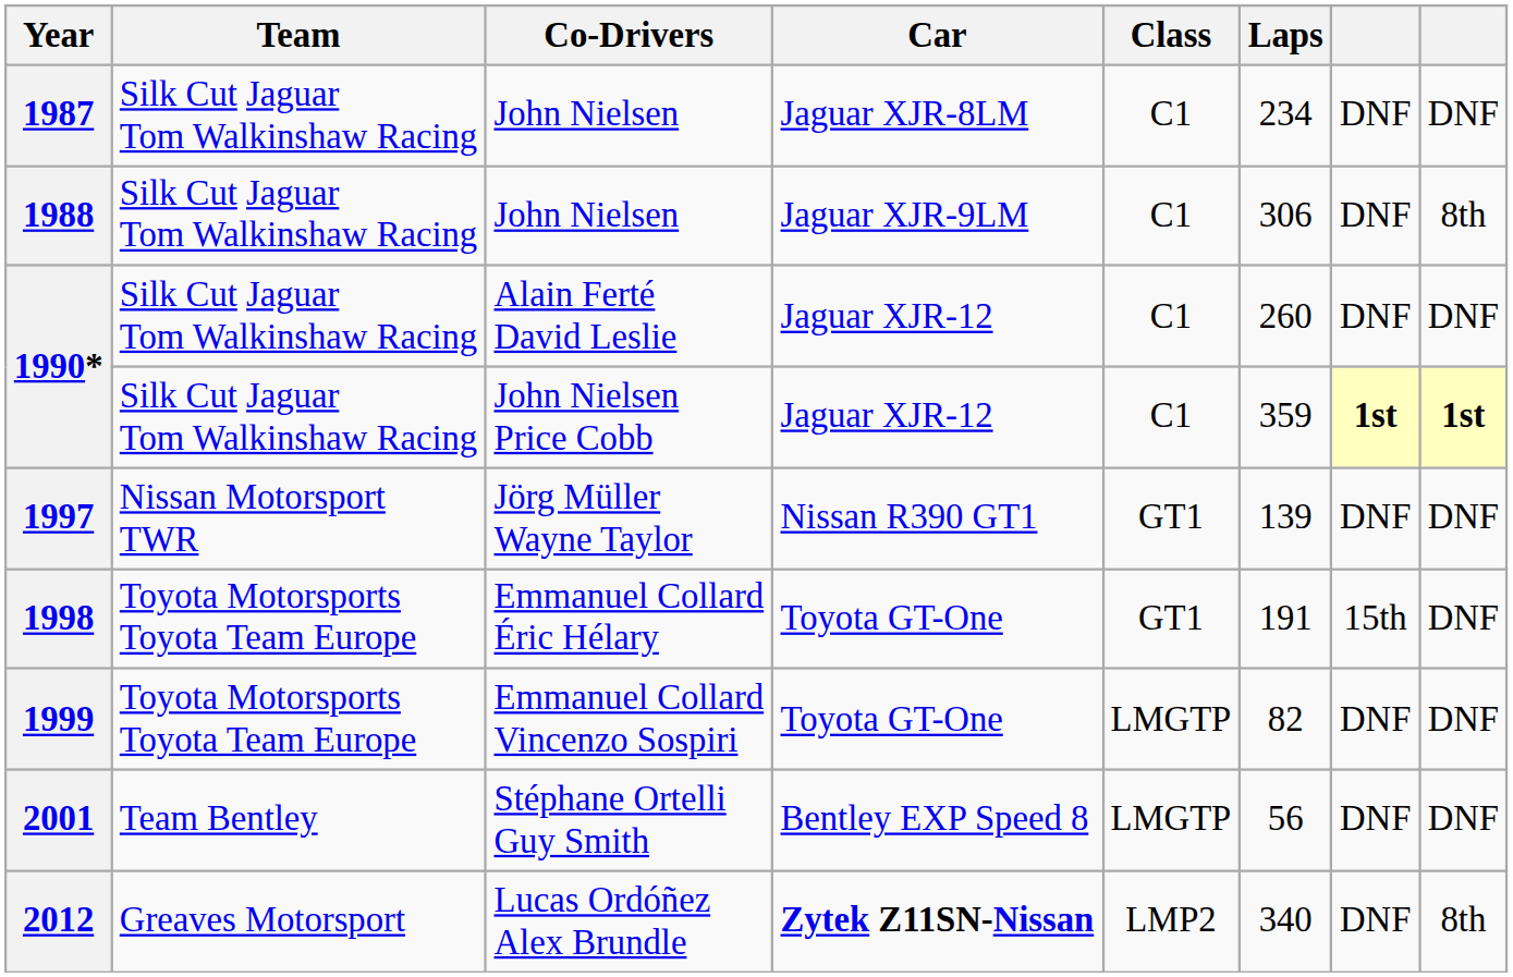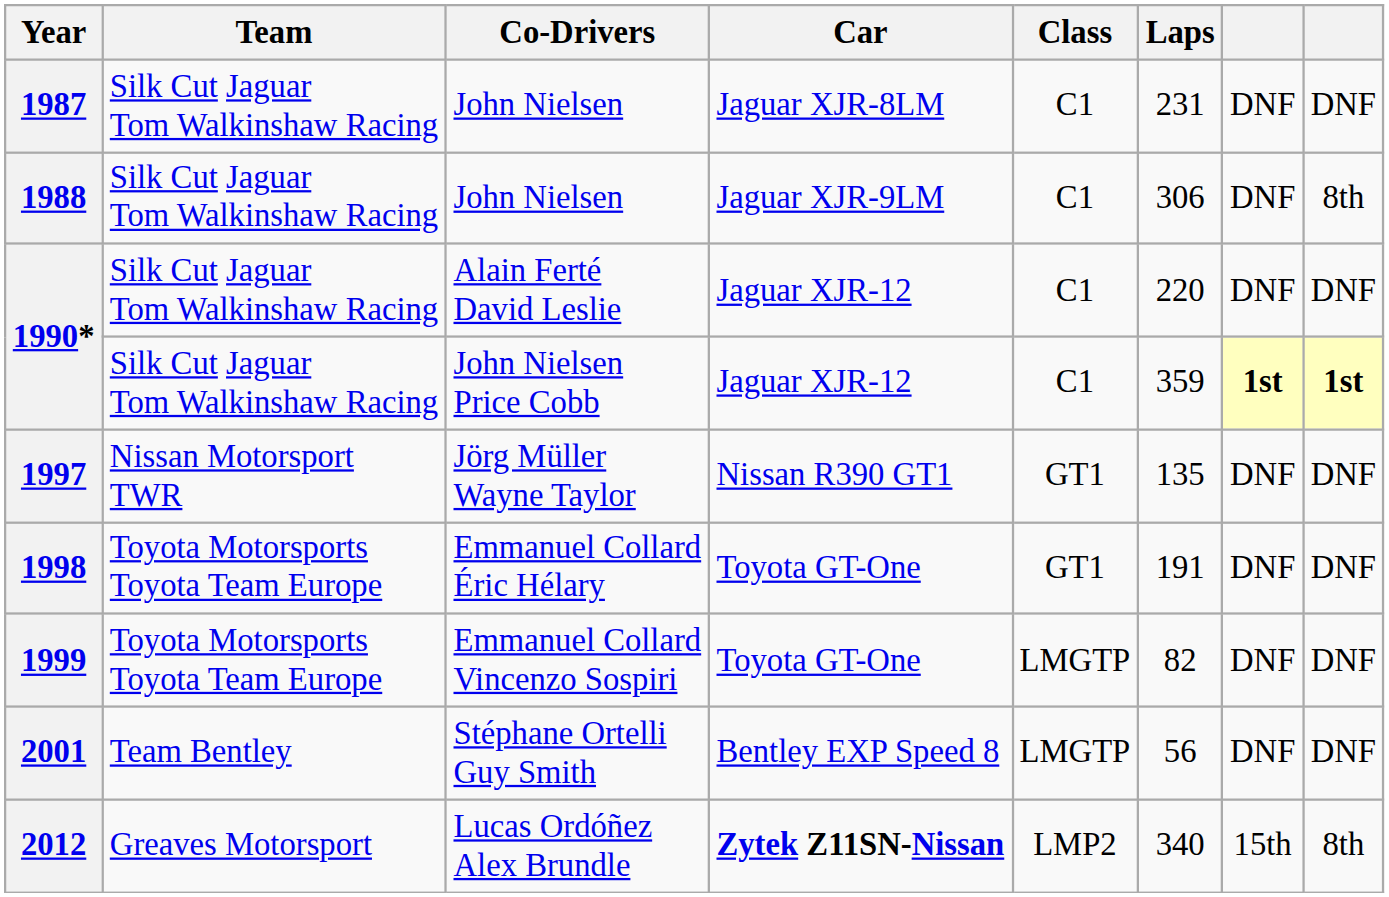1987 | Laps: 234 -> 231
1990* / Alain Ferté David Leslie | Laps: 260 -> 220
1997 | Laps: 139 -> 135
1998 | column 7: 15th -> DNF
2012 | column 7: DNF -> 15th
